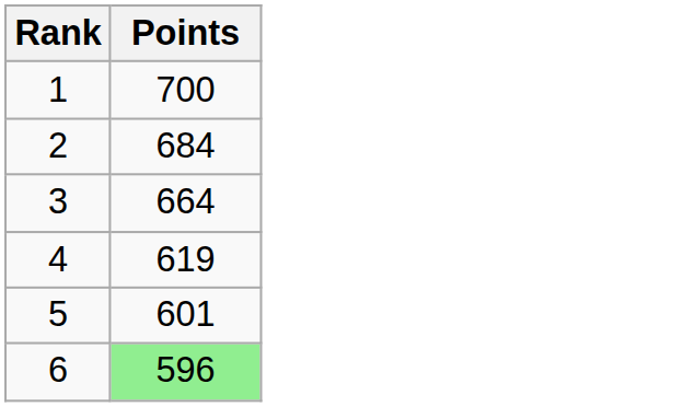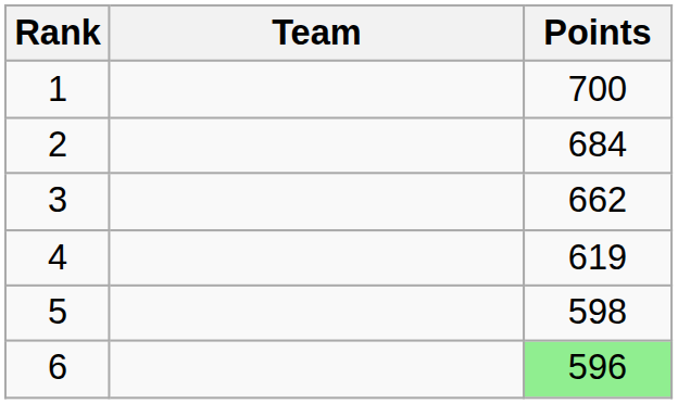+ column: Team
3 | Points: 664 -> 662
5 | Points: 601 -> 598
